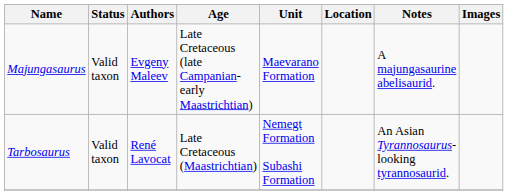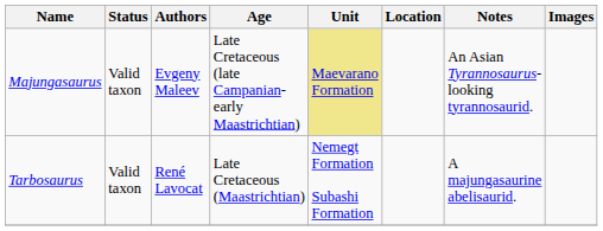Majungasaurus | Unit: no background -> khaki background
Majungasaurus | Notes: A majungasaurine abelisaurid. -> An Asian Tyrannosaurus-looking tyrannosaurid.
Tarbosaurus | Notes: An Asian Tyrannosaurus-looking tyrannosaurid. -> A majungasaurine abelisaurid.
